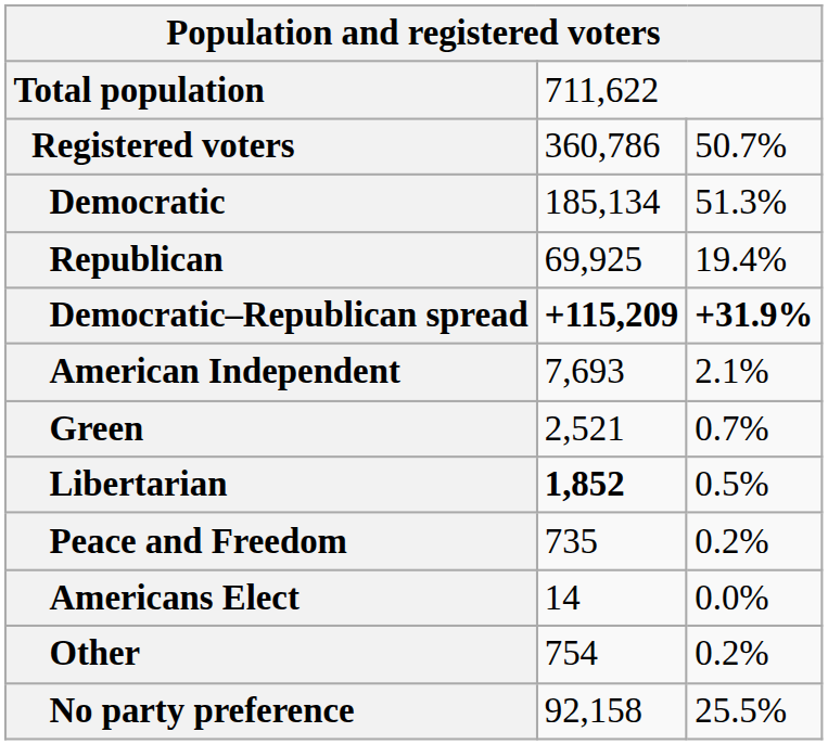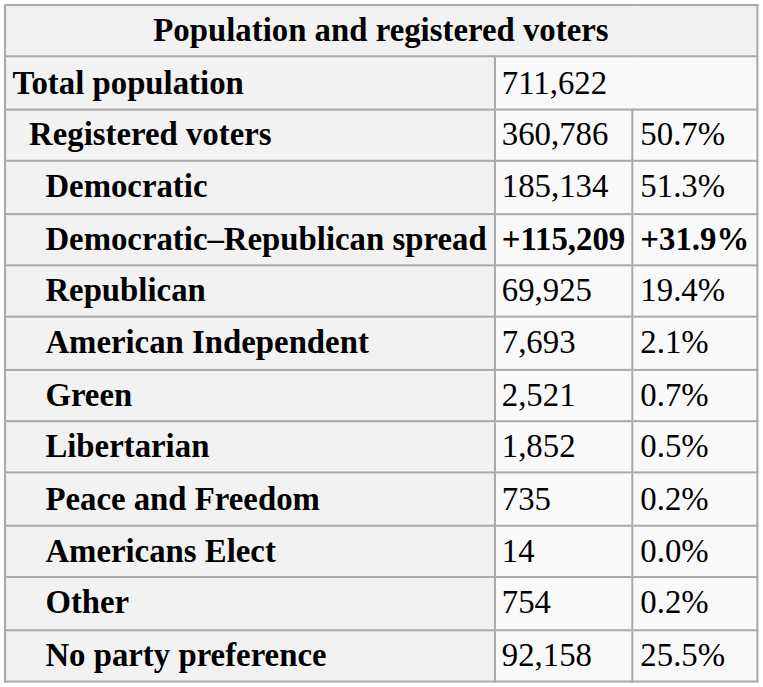rows swapped: Republican <-> Democratic–Republican spread
Libertarian | column 2: bold -> normal
